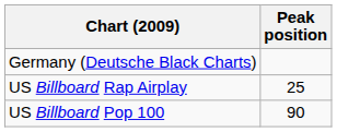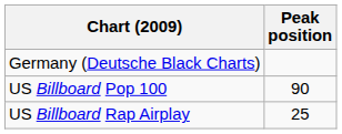rows swapped: US Billboard Pop 100 <-> US Billboard Rap Airplay
